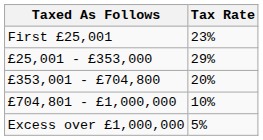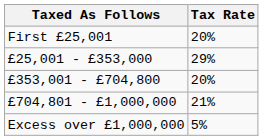First £25,001 | Tax Rate: 23% -> 20%
£704,801 - £1,000,000 | Tax Rate: 10% -> 21%
